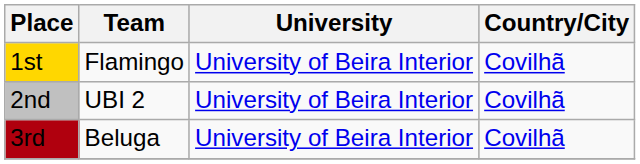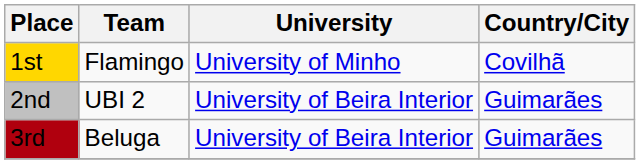1st | University: University of Beira Interior -> University of Minho
2nd | Country/City: Covilhã -> Guimarães
3rd | Country/City: Covilhã -> Guimarães
